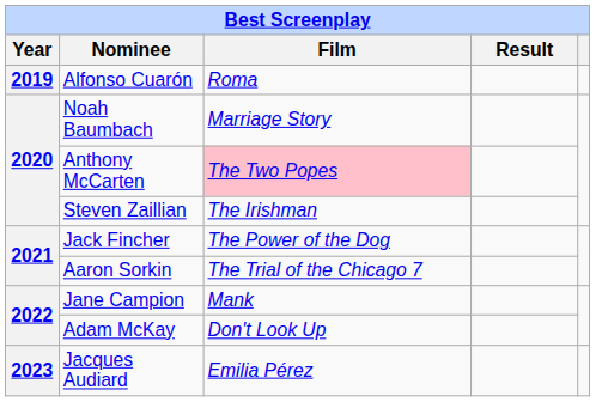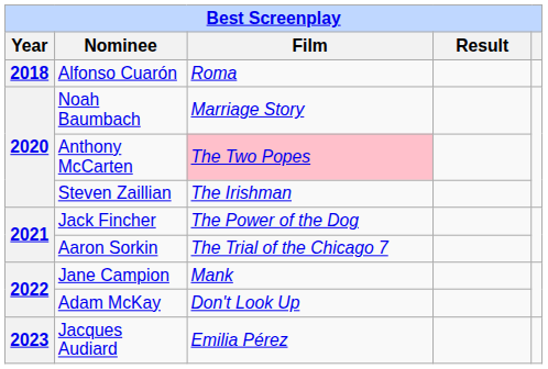Alfonso Cuarón | Year: 2019 -> 2018
